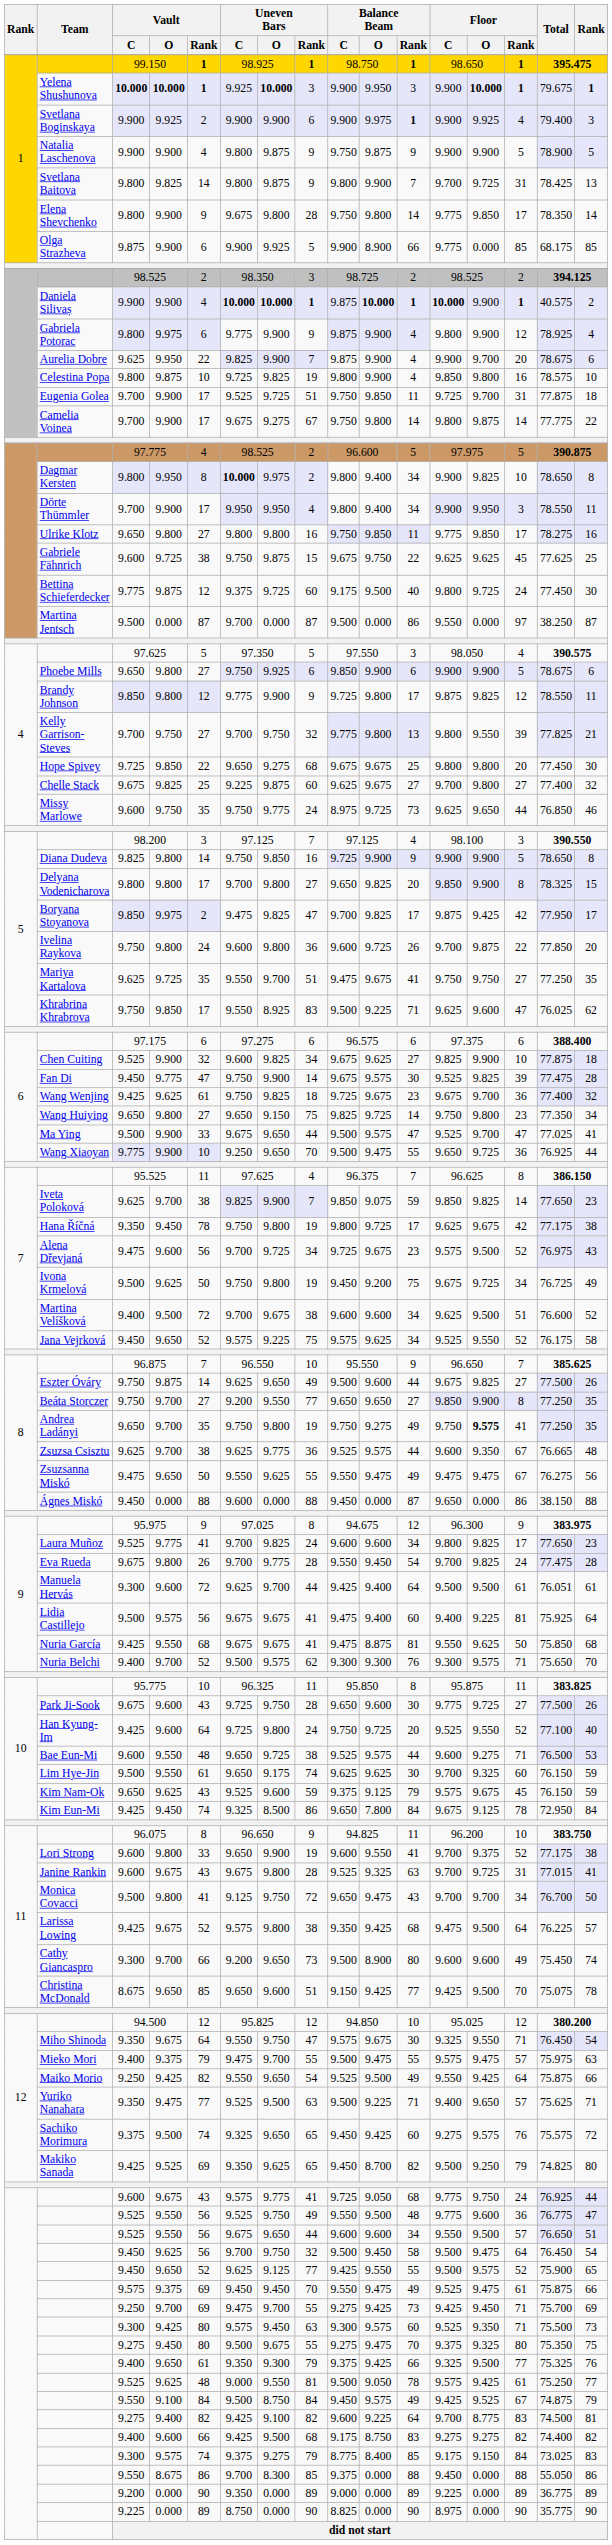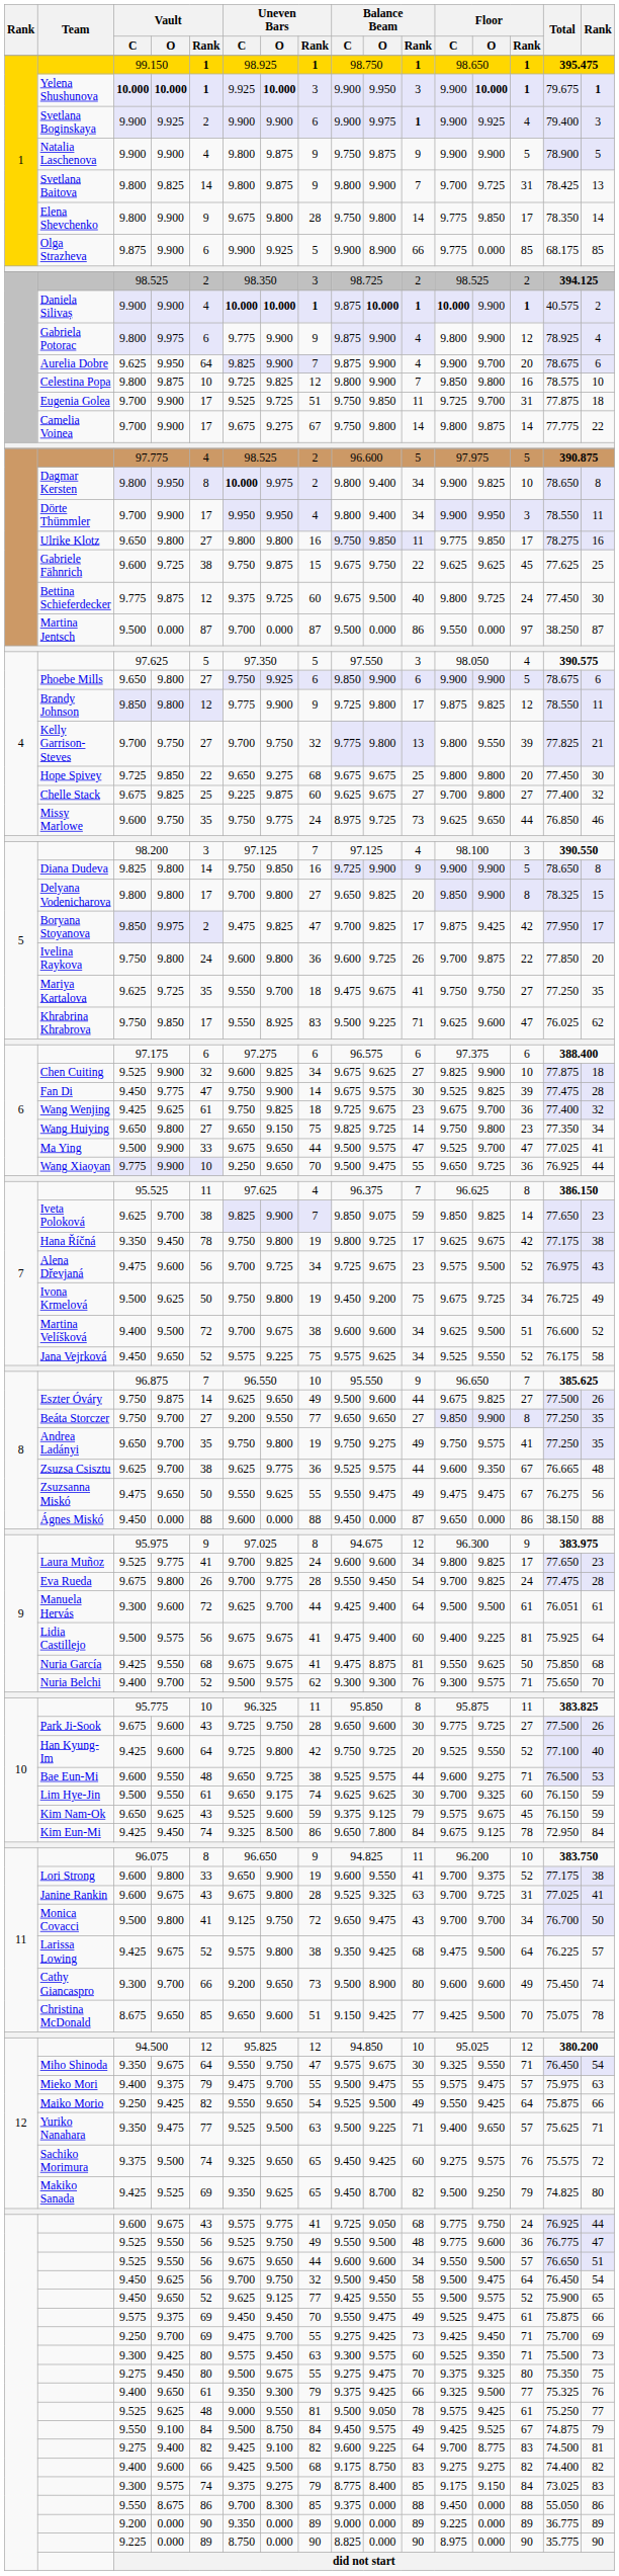Aurelia Dobre | Vault / Rank: 22 -> 64
Celestina Popa | Uneven Bars / Rank: 19 -> 12
Celestina Popa | Balance Beam / Rank: 4 -> 7
Bettina Schieferdecker | Balance Beam / C: 9.175 -> 9.675
Mariya Kartalova | Uneven Bars / Rank: 51 -> 18
Andrea Ladányi | Floor / O: bold -> normal
Han Kyung-Im | Uneven Bars / Rank: 24 -> 42
Janine Rankin | Total: 77.015 -> 77.025
